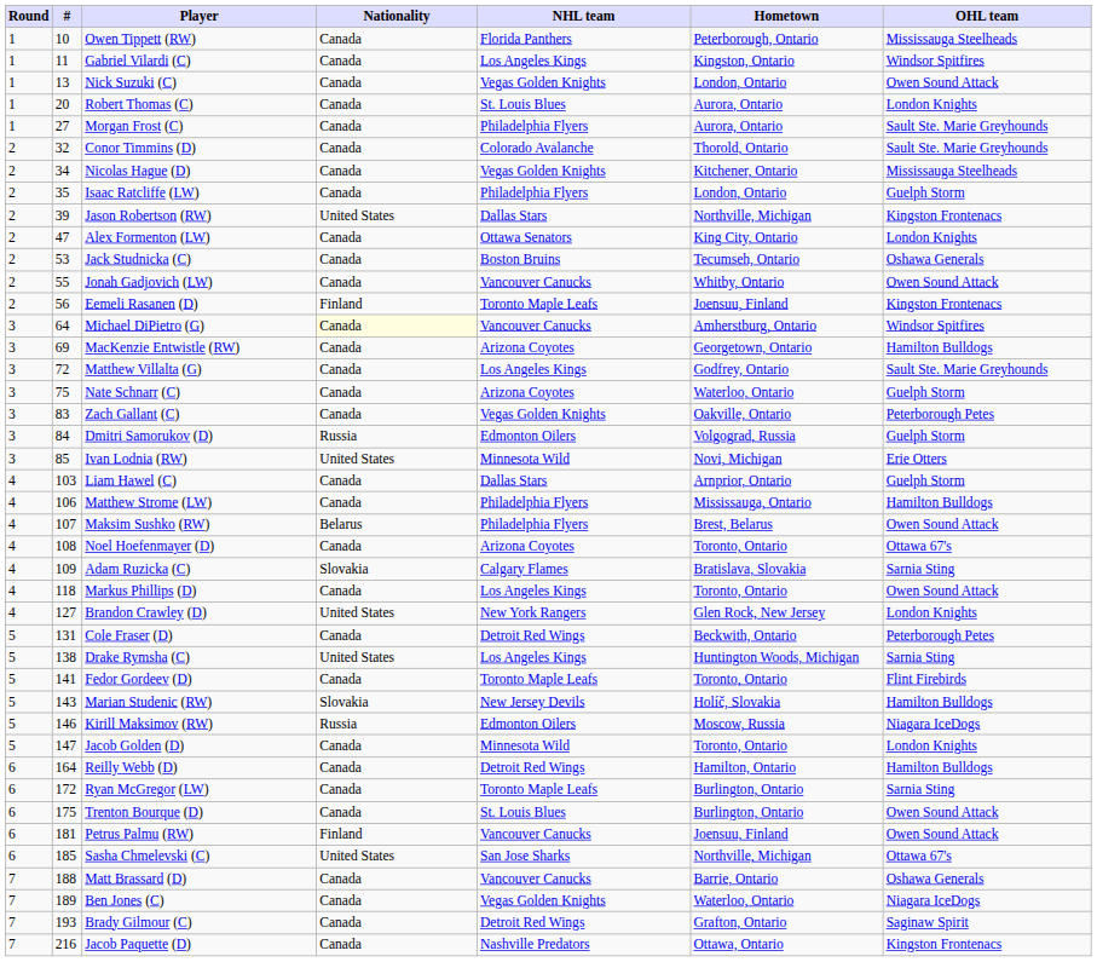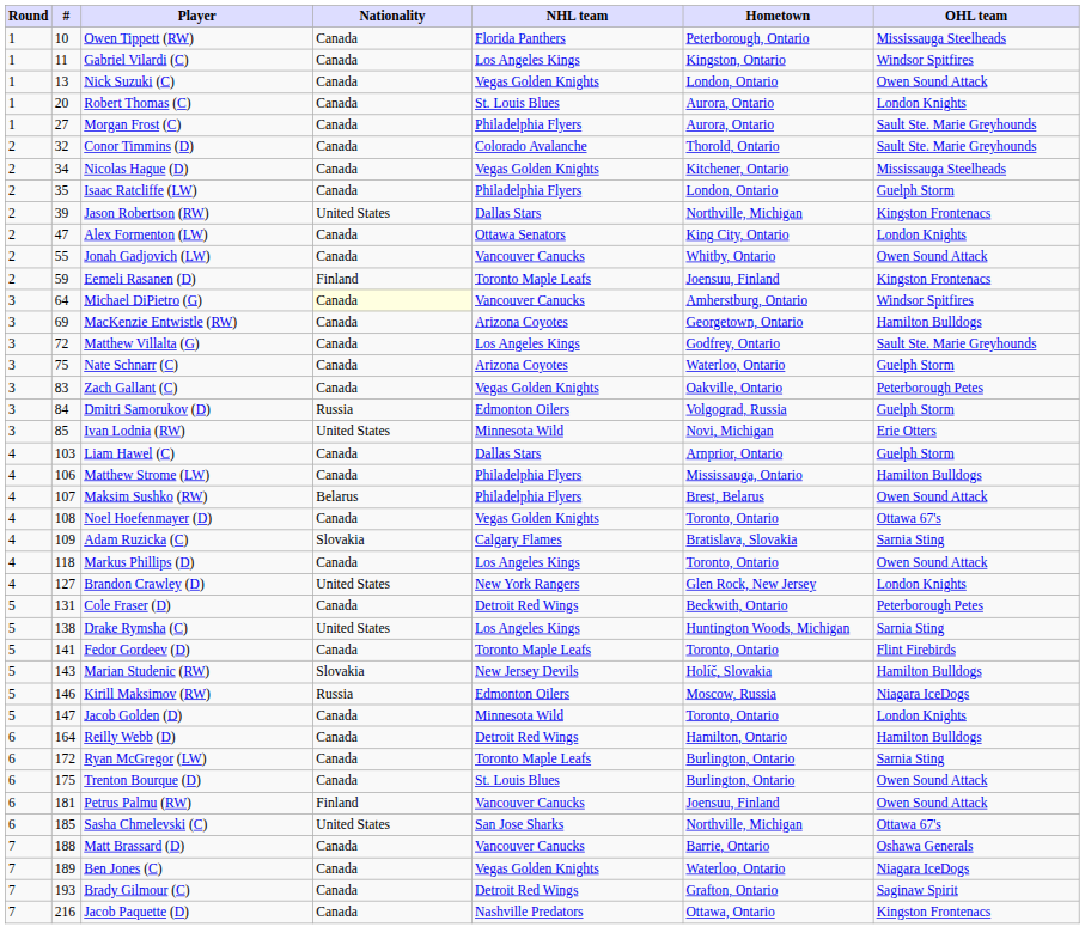- row: 2 | 53 | Jack Studnicka (C) | Canada | Boston Bruins | Tecumseh, Ontario | Oshawa Generals
Eemeli Rasanen (D) | #: 56 -> 59
Noel Hoefenmayer (D) | NHL team: Arizona Coyotes -> Vegas Golden Knights
